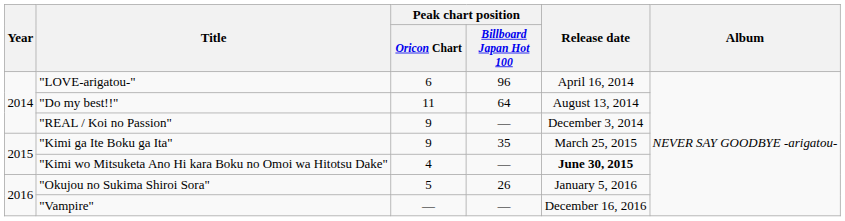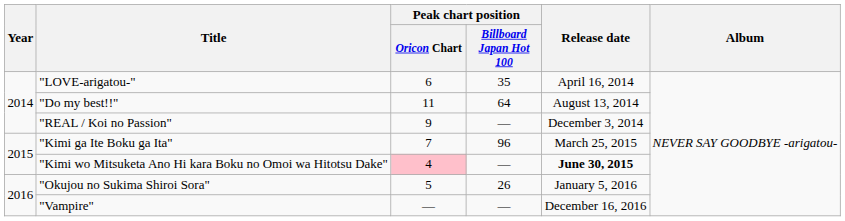"LOVE-arigatou-" | Peak chart position / Billboard Japan Hot 100: 96 -> 35
"Kimi ga Ite Boku ga Ita" | Peak chart position / Oricon Chart: 9 -> 7
"Kimi ga Ite Boku ga Ita" | Peak chart position / Billboard Japan Hot 100: 35 -> 96
"Kimi wo Mitsuketa Ano Hi kara Boku no Omoi wa Hitotsu Dake" | Peak chart position / Oricon Chart: no background -> pink background
